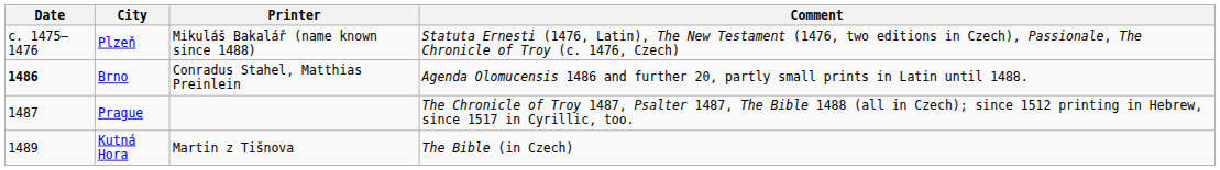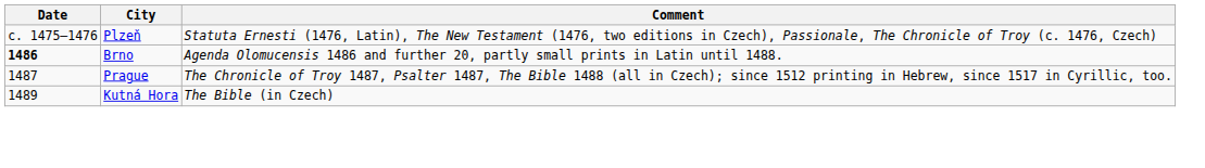- column: Printer | Mikuláš Bakalář (name known since 1488) | Conradus Stahel, Matthias Preinlein | Martin z Tišnova
